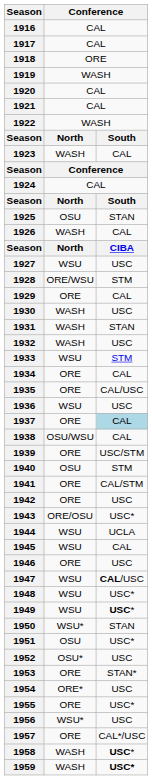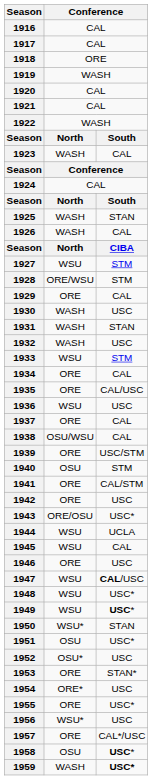1925 | column 2: OSU -> WASH
1927 | column 3: USC -> STM
1937 | column 3: lightblue background -> no background
1958 | column 2: WASH -> OSU
